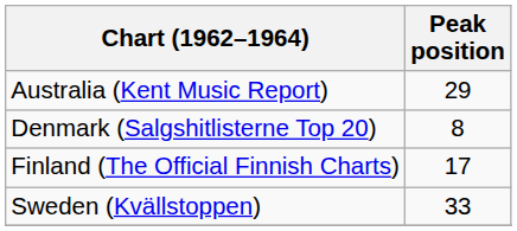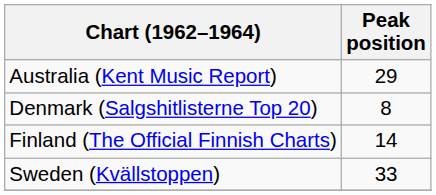Finland (The Official Finnish Charts) | Peak position: 17 -> 14
